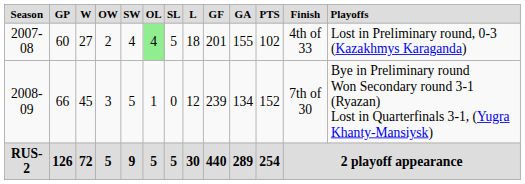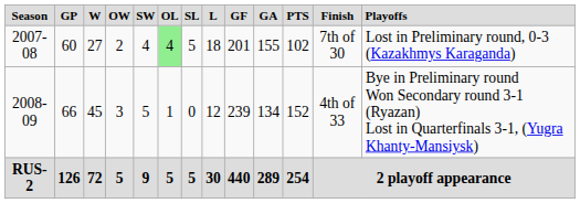2007-08 | column 12: 4th of 33 -> 7th of 30
2008-09 | column 12: 7th of 30 -> 4th of 33
